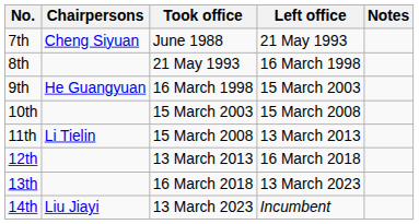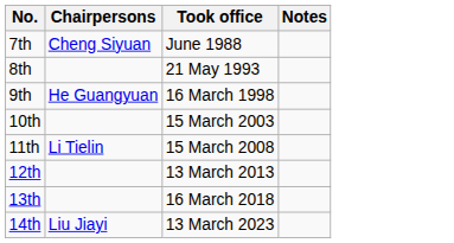- column: Left office | 21 May 1993 | 16 March 1998 | 15 March 2003 | 15 March 2008 | 13 March 2013 | 16 March 2018 | 13 March 2023 | Incumbent
